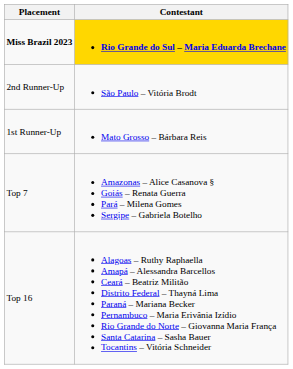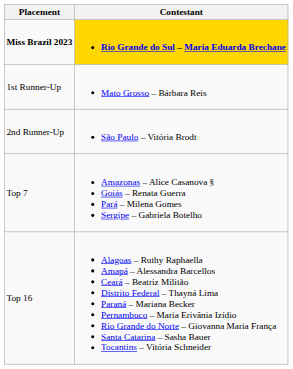rows swapped: 1st Runner-Up <-> 2nd Runner-Up
